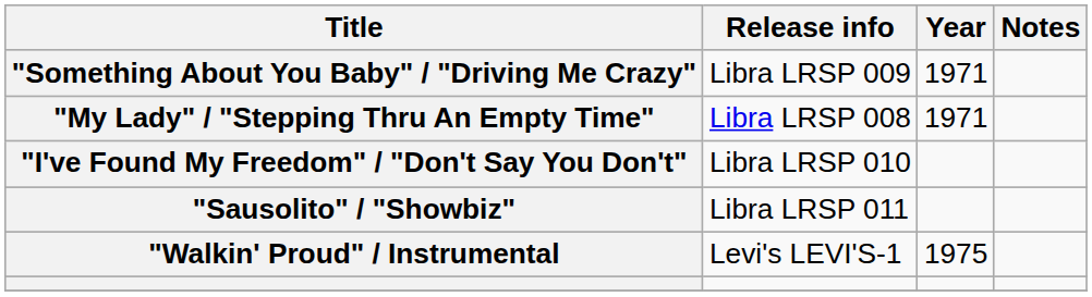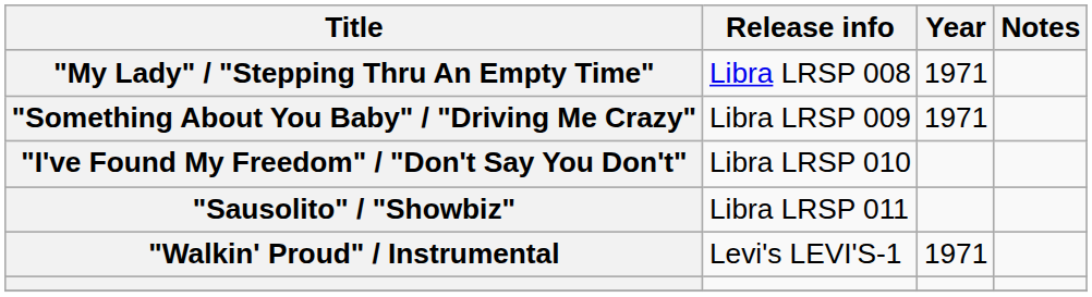rows swapped: "My Lady" / "Stepping Thru An Empty Time" <-> "Something About You Baby" / "Driving Me Crazy"
"Walkin' Proud" / Instrumental | Year: 1975 -> 1971
